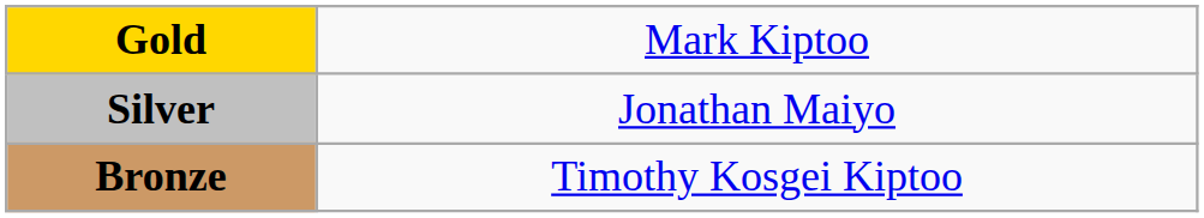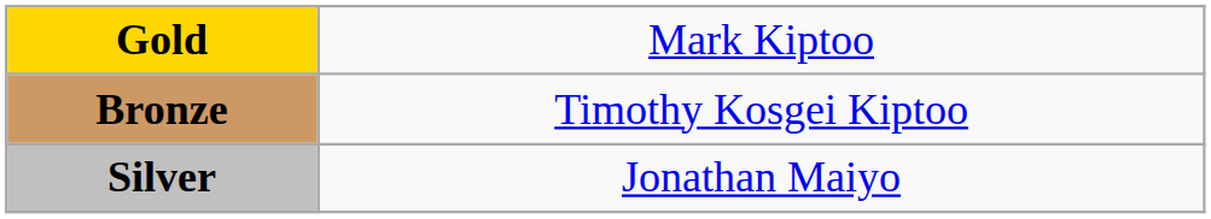rows swapped: Silver <-> Bronze
